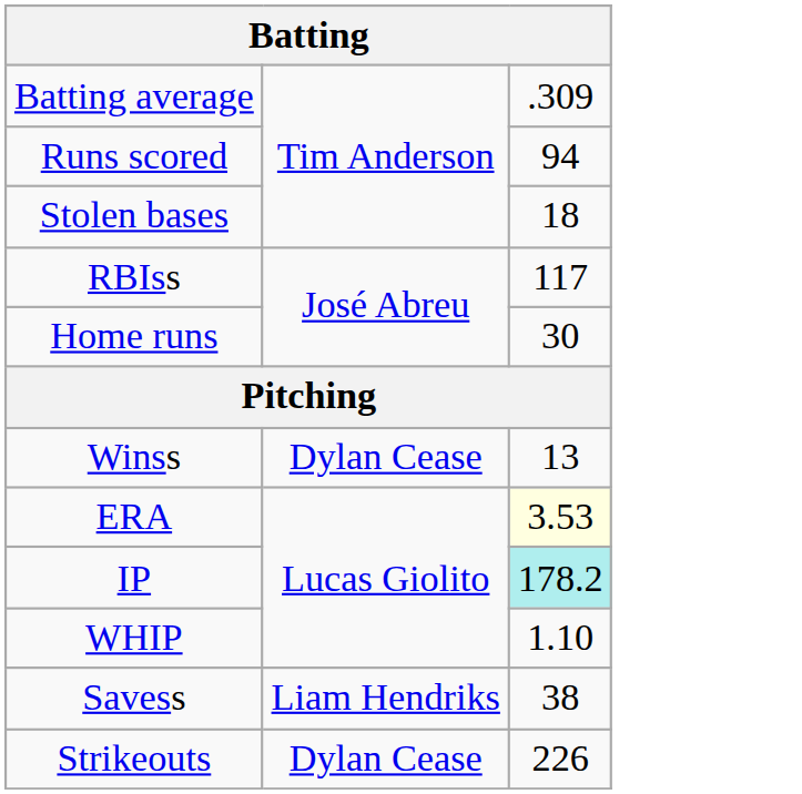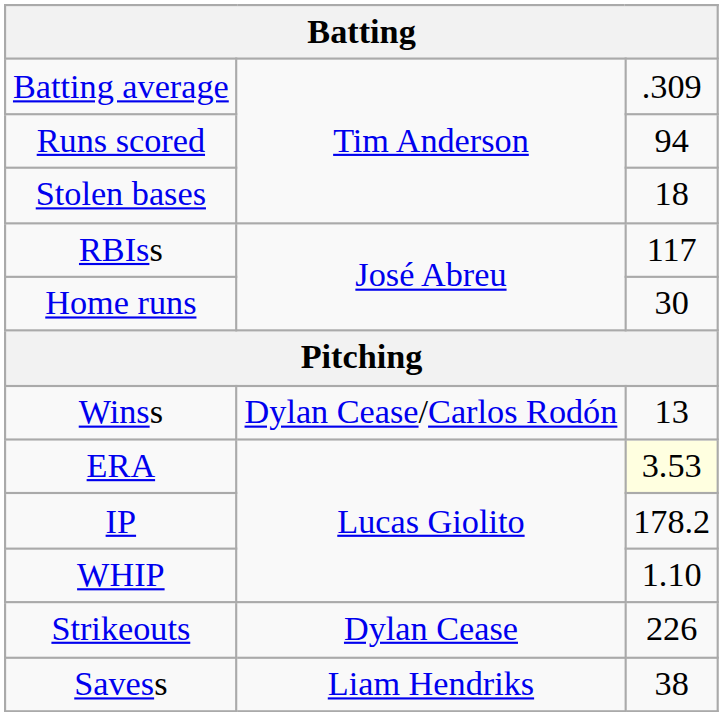Winss | column 2: Dylan Cease -> Dylan Cease/Carlos Rodón
IP | column 3: paleturquoise background -> no background
rows swapped: Strikeouts <-> Savess
